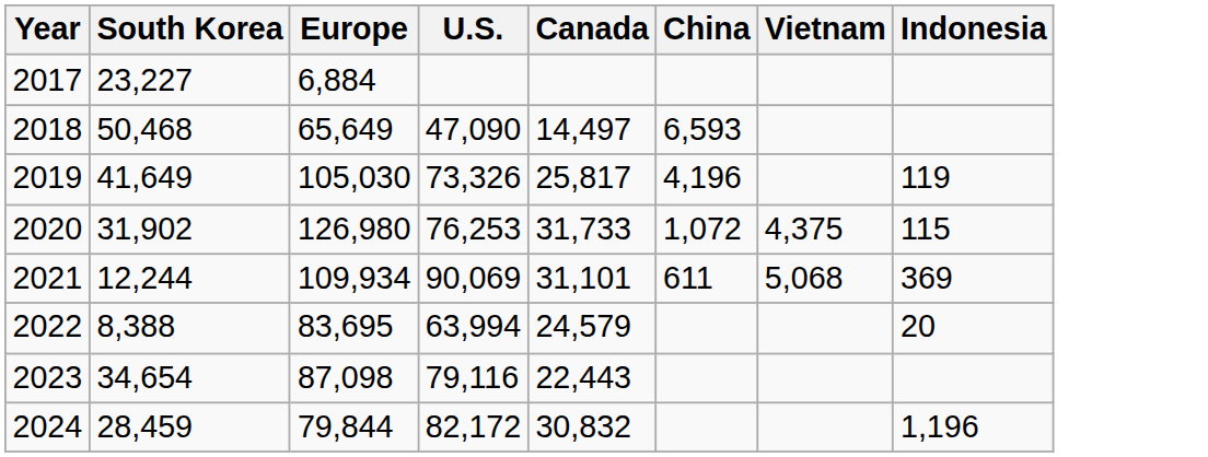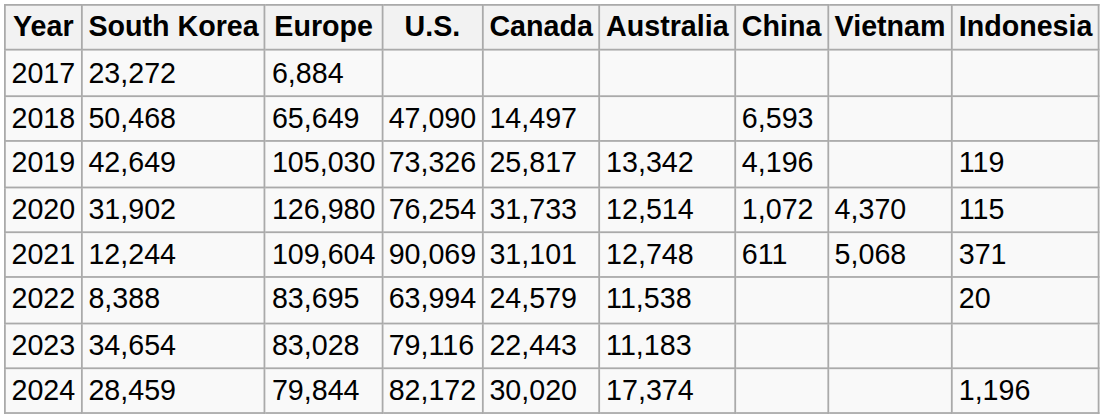+ column: Australia | 13,342 | 12,514 | 12,748 | 11,538 | 11,183 | 17,374
2017 | South Korea: 23,227 -> 23,272
2019 | South Korea: 41,649 -> 42,649
2020 | U.S.: 76,253 -> 76,254
2020 | Vietnam: 4,375 -> 4,370
2021 | Europe: 109,934 -> 109,604
2021 | Indonesia: 369 -> 371
2023 | Europe: 87,098 -> 83,028
2024 | Canada: 30,832 -> 30,020
